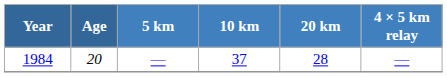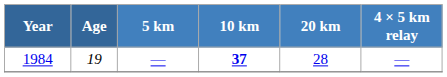1984 | Age: 20 -> 19
1984 | 10 km: normal -> bold
